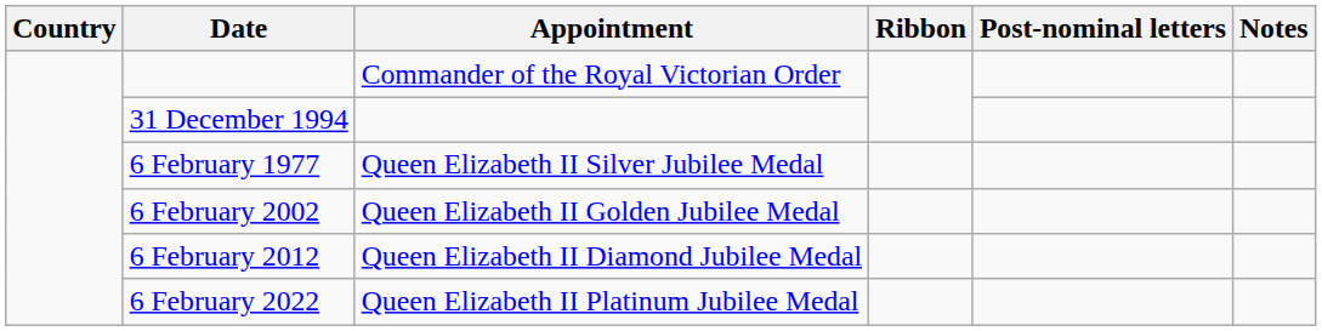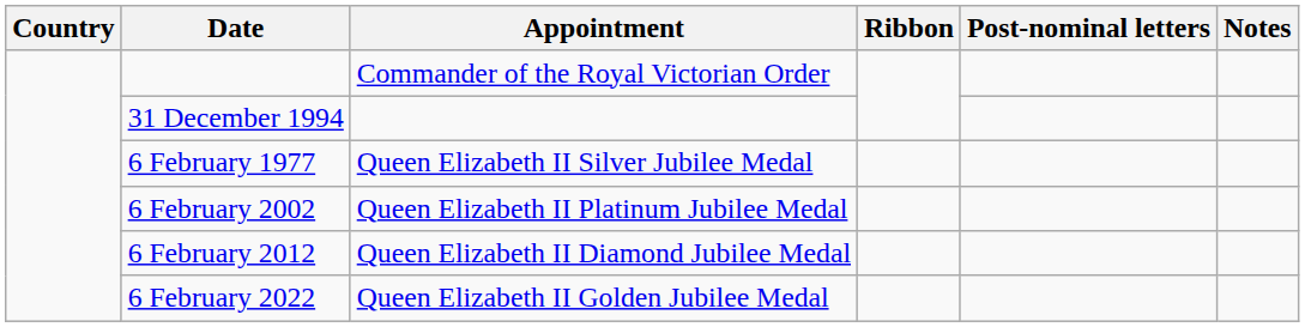6 February 2002 | Appointment: Queen Elizabeth II Golden Jubilee Medal -> Queen Elizabeth II Platinum Jubilee Medal
6 February 2022 | Appointment: Queen Elizabeth II Platinum Jubilee Medal -> Queen Elizabeth II Golden Jubilee Medal
